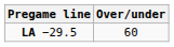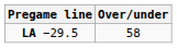LA −29.5 | Over/under: 60 -> 58
